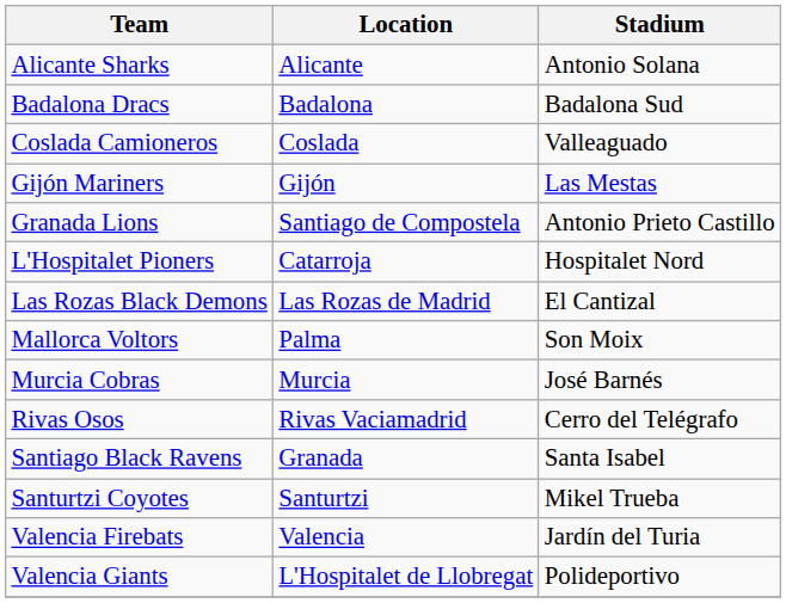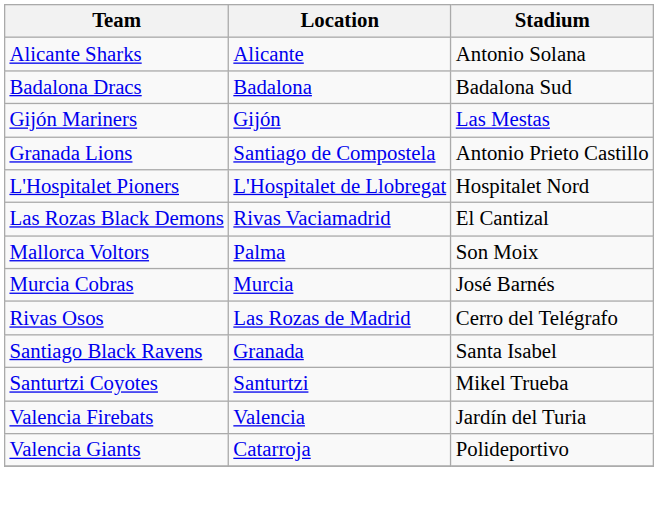- row: Coslada Camioneros | Coslada | Valleaguado
L'Hospitalet Pioners | Location: Catarroja -> L'Hospitalet de Llobregat
Las Rozas Black Demons | Location: Las Rozas de Madrid -> Rivas Vaciamadrid
Rivas Osos | Location: Rivas Vaciamadrid -> Las Rozas de Madrid
Valencia Giants | Location: L'Hospitalet de Llobregat -> Catarroja
